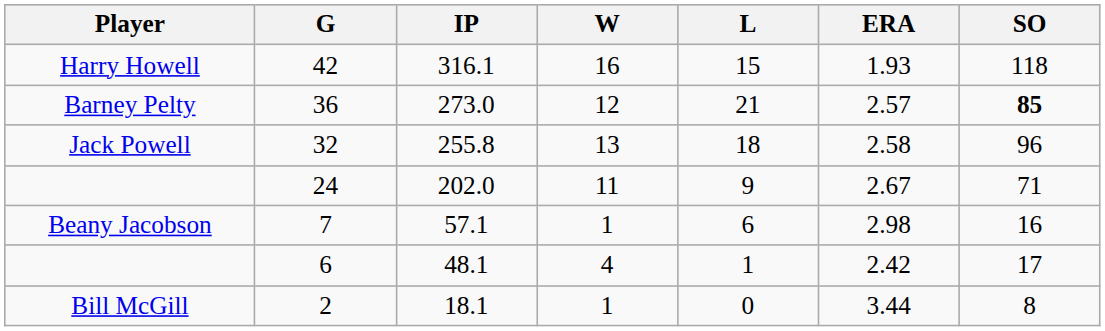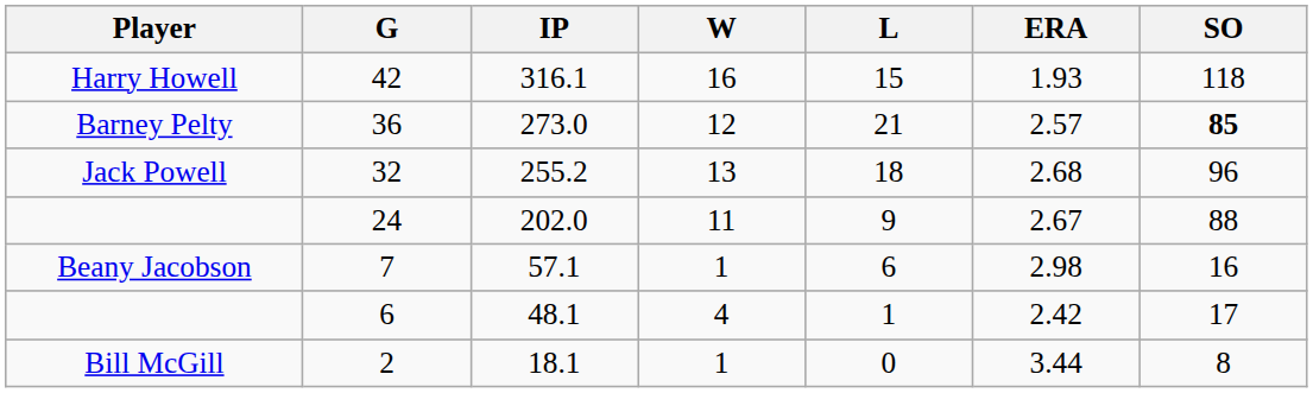32 | IP: 255.8 -> 255.2
32 | ERA: 2.58 -> 2.68
24 | SO: 71 -> 88
